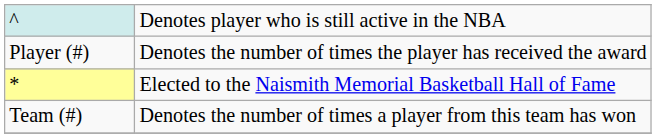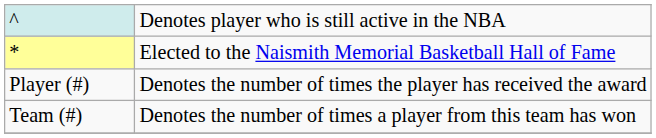rows swapped: * <-> Player (#)
